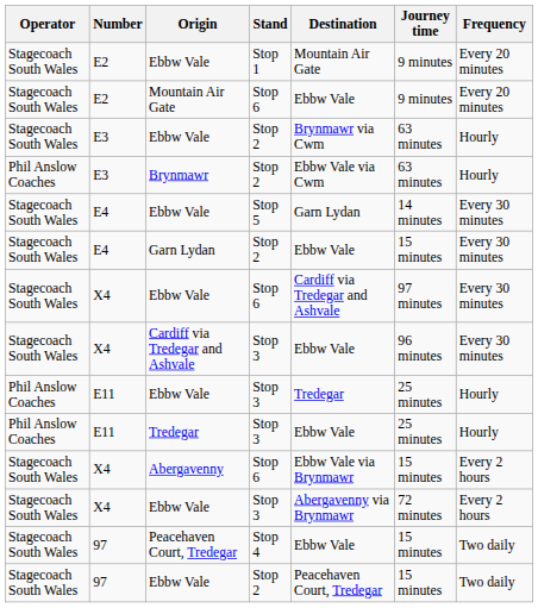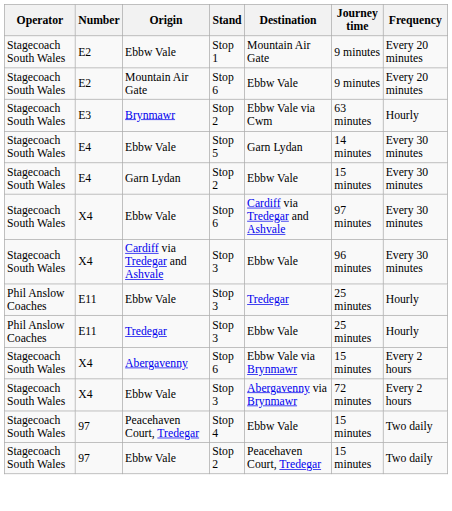- row: Stagecoach South Wales | E3 | Ebbw Vale | Stop 2 | Brynmawr via Cwm | 63 minutes | Hourly
Brynmawr | Operator: Phil Anslow Coaches -> Stagecoach South Wales
